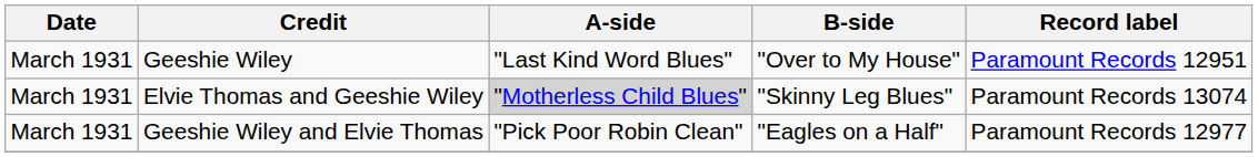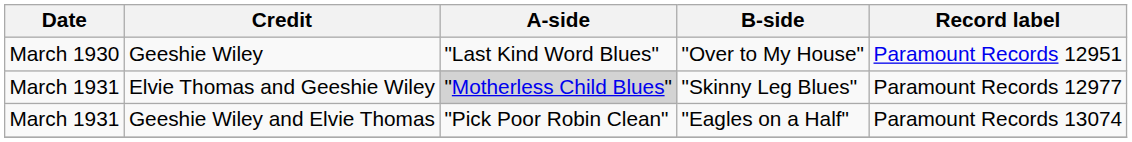Geeshie Wiley | Date: March 1931 -> March 1930
Elvie Thomas and Geeshie Wiley | Record label: Paramount Records 13074 -> Paramount Records 12977
Geeshie Wiley and Elvie Thomas | Record label: Paramount Records 12977 -> Paramount Records 13074
